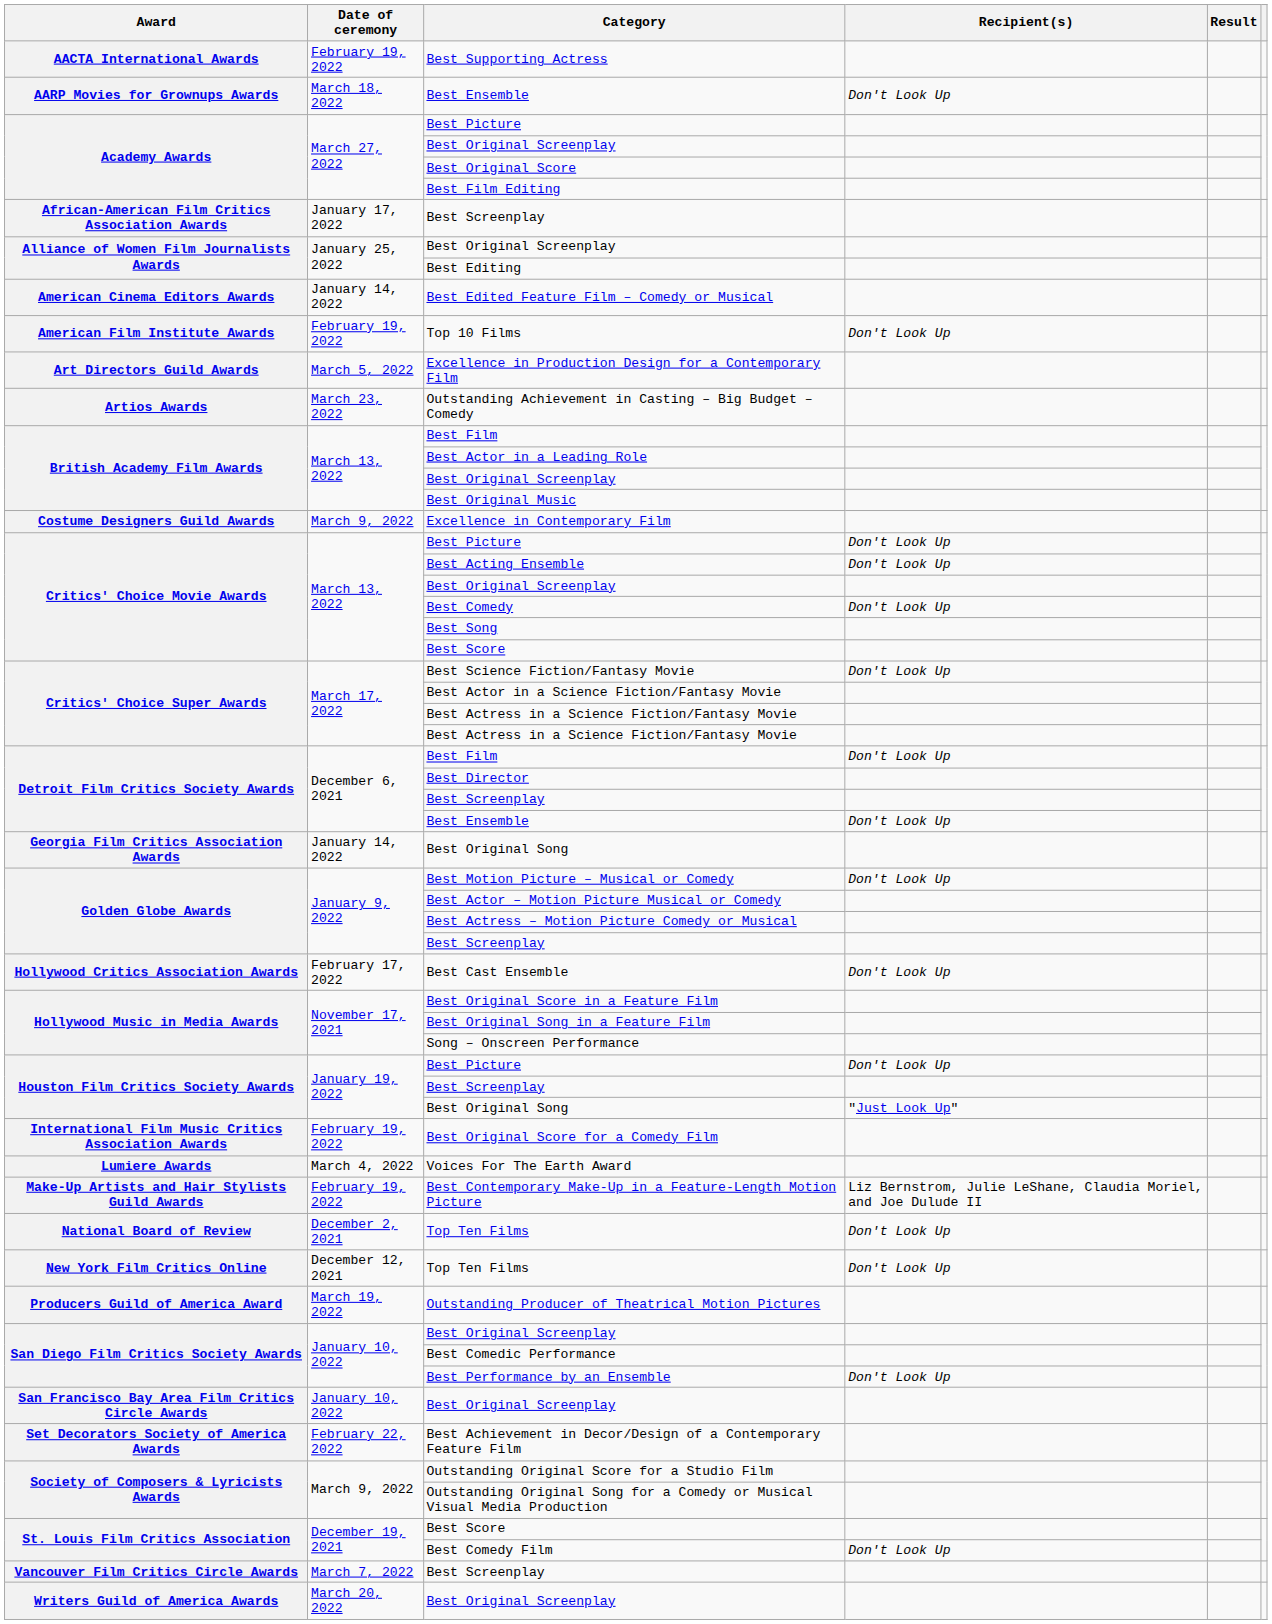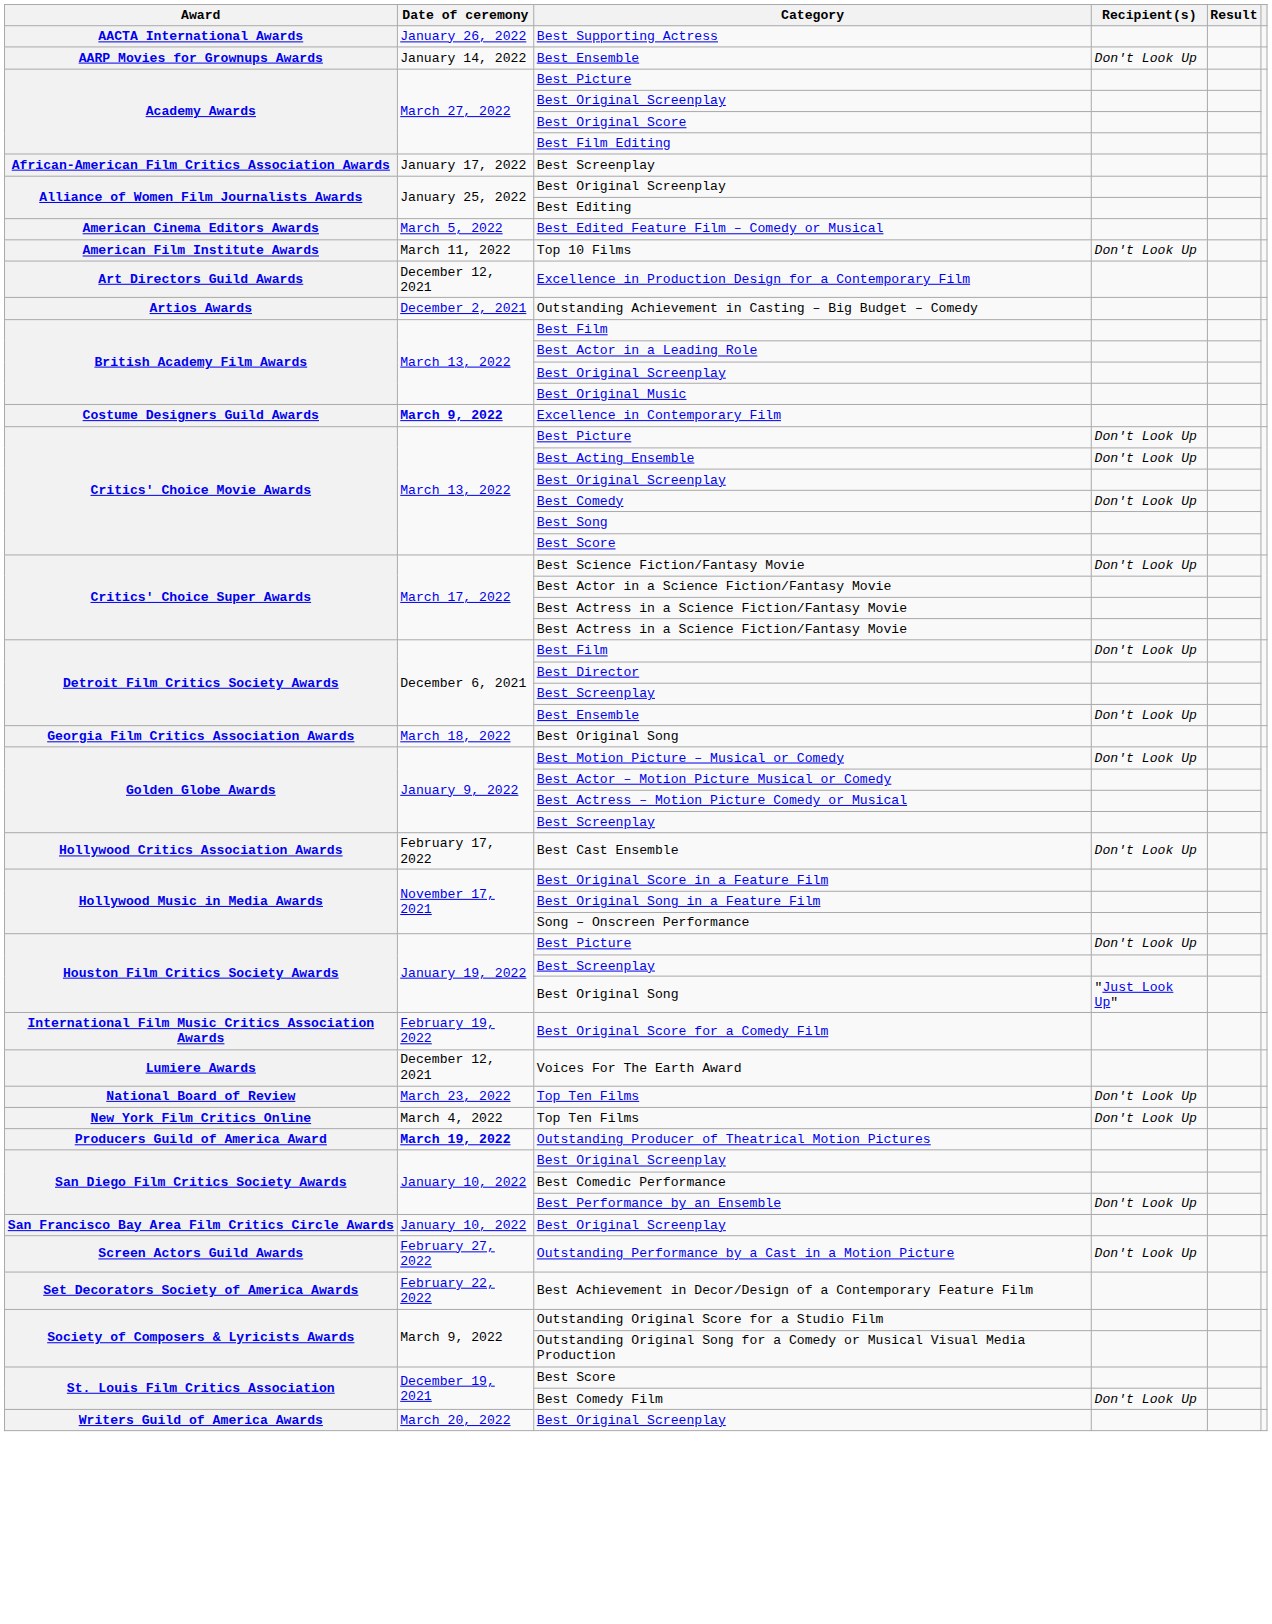Best Supporting Actress | Date of ceremony: February 19, 2022 -> January 26, 2022
AARP Movies for Grownups Awards / Best Ensemble | Date of ceremony: March 18, 2022 -> January 14, 2022
Best Edited Feature Film – Comedy or Musical | Date of ceremony: January 14, 2022 -> March 5, 2022
Top 10 Films | Date of ceremony: February 19, 2022 -> March 11, 2022
Excellence in Production Design for a Contemporary Film | Date of ceremony: March 5, 2022 -> December 12, 2021
Outstanding Achievement in Casting – Big Budget – Comedy | Date of ceremony: March 23, 2022 -> December 2, 2021
Excellence in Contemporary Film | Date of ceremony: normal -> bold
Georgia Film Critics Association Awards / Best Original Song | Date of ceremony: January 14, 2022 -> March 18, 2022
Voices For The Earth Award | Date of ceremony: March 4, 2022 -> December 12, 2021
- row: Make-Up Artists and Hair Stylists Guild Awards | February 19, 2022 | Best Contemporary Make-Up in a Feature-Length Motion Picture | Liz Bernstrom, Julie LeShane, Claudia Moriel, and Joe Dulude II
National Board of Review / Top Ten Films | Date of ceremony: December 2, 2021 -> March 23, 2022
New York Film Critics Online / Top Ten Films | Date of ceremony: December 12, 2021 -> March 4, 2022
Outstanding Producer of Theatrical Motion Pictures | Date of ceremony: normal -> bold
+ row: Screen Actors Guild Awards | February 27, 2022 | Outstanding Performance by a Cast in a Motion Picture | Don't Look Up
- row: Vancouver Film Critics Circle Awards | March 7, 2022 | Best Screenplay
